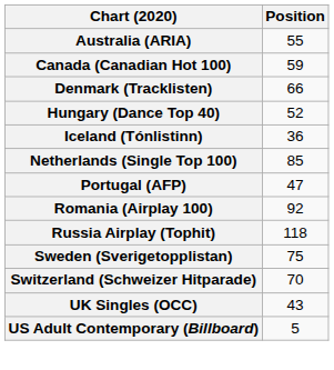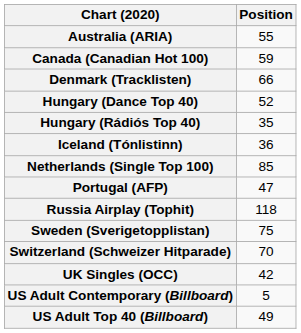+ row: Hungary (Rádiós Top 40) | 35
- row: Romania (Airplay 100) | 92
UK Singles (OCC) | Position: 43 -> 42
+ row: US Adult Top 40 (Billboard) | 49
